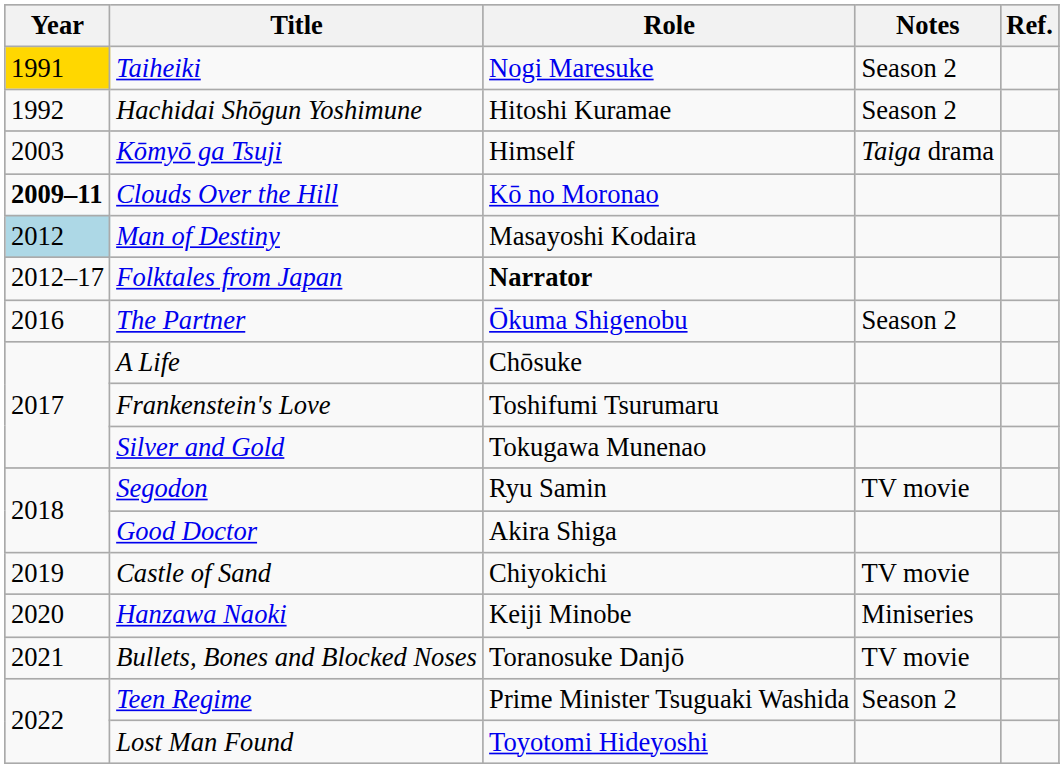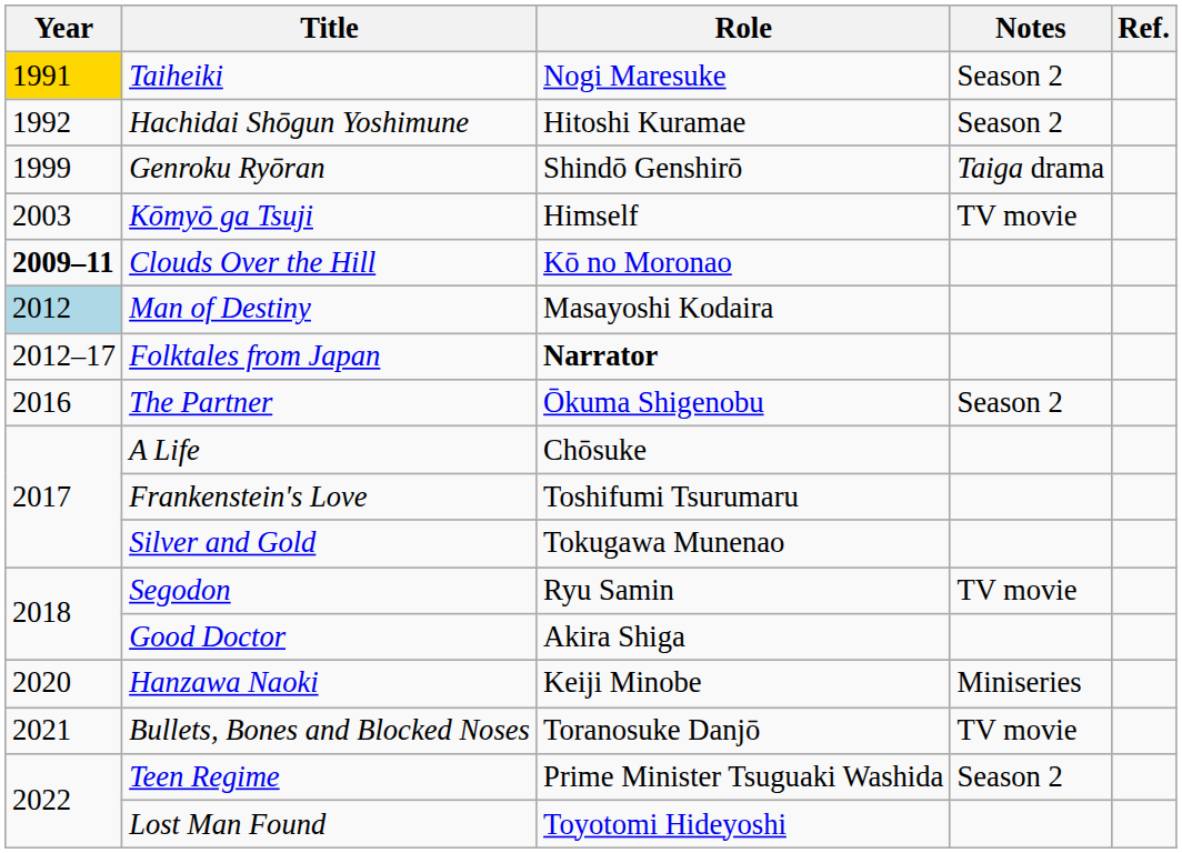+ row: 1999 | Genroku Ryōran | Shindō Genshirō | Taiga drama
Kōmyō ga Tsuji | Notes: Taiga drama -> TV movie
- row: 2019 | Castle of Sand | Chiyokichi | TV movie
